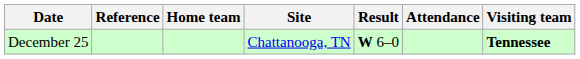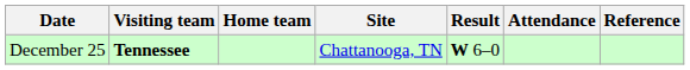columns swapped: Visiting team <-> Reference
